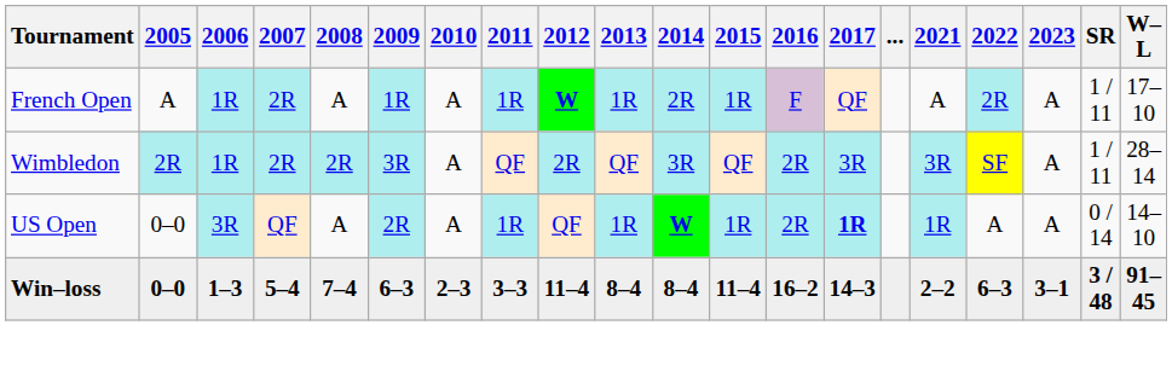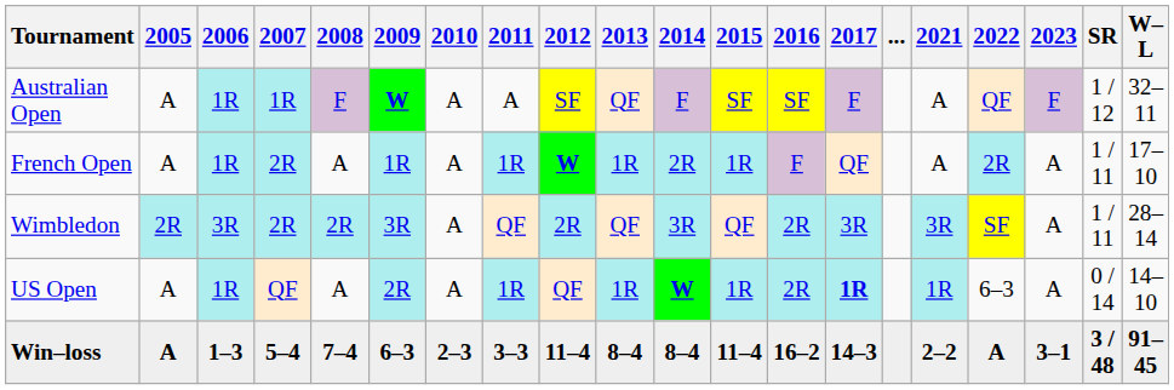+ row: Australian Open | A | 1R | 1R | F | W | A | A | SF | QF | F | SF | SF | F | A | QF | F | 1 / 12 | 32–11
Wimbledon | 2006: 1R -> 3R
US Open | 2005: 0–0 -> A
US Open | 2006: 3R -> 1R
US Open | 2022: A -> 6–3
Win–loss | 2005: 0–0 -> A
Win–loss | 2022: 6–3 -> A
